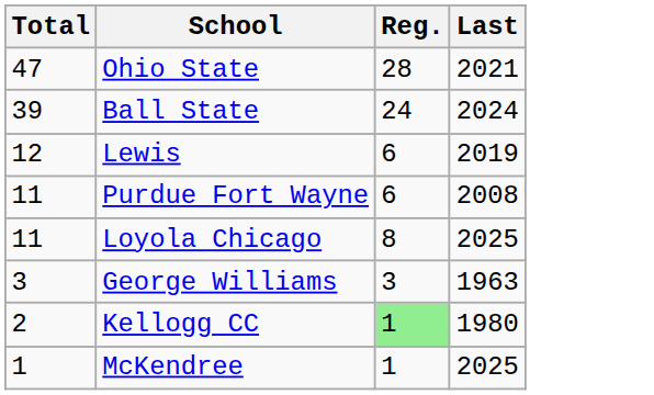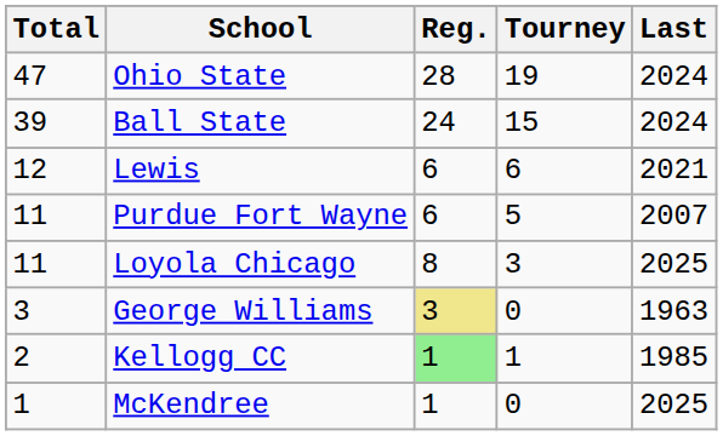+ column: Tourney | 19 | 15 | 6 | 5 | 3 | 0 | 1 | 0
Ohio State | Last: 2021 -> 2024
Lewis | Last: 2019 -> 2021
Purdue Fort Wayne | Last: 2008 -> 2007
George Williams | Reg.: no background -> khaki background
Kellogg CC | Last: 1980 -> 1985
